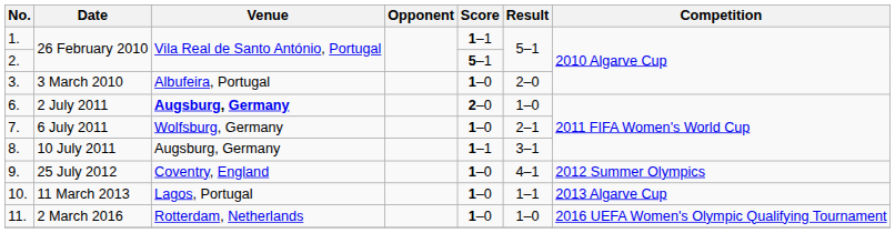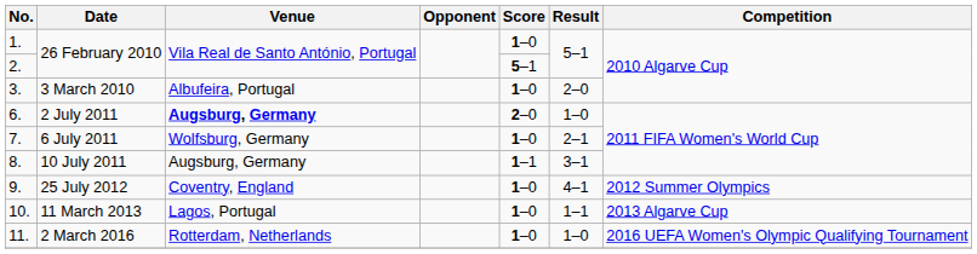1. | Score: 1–1 -> 1–0
